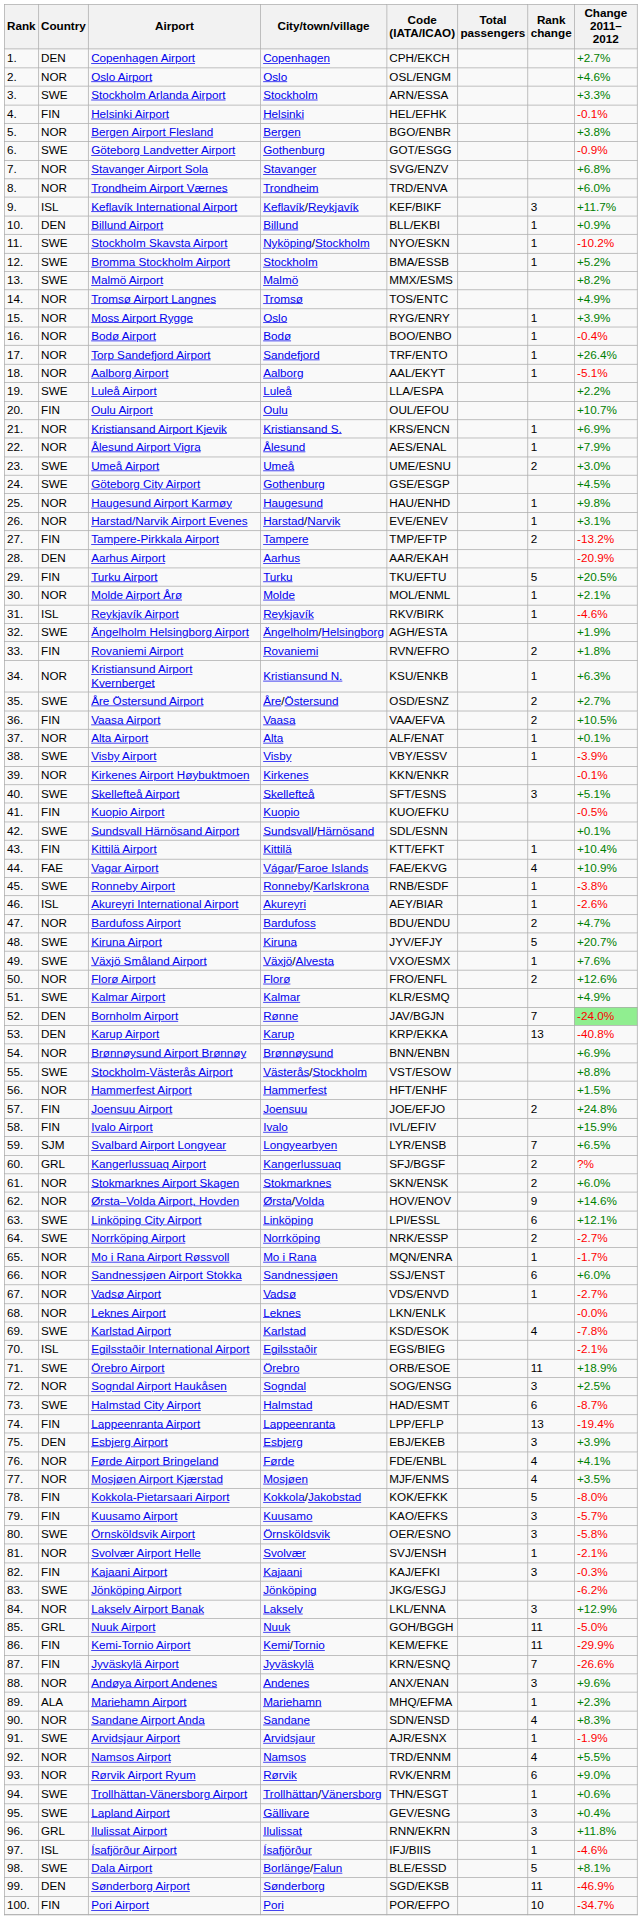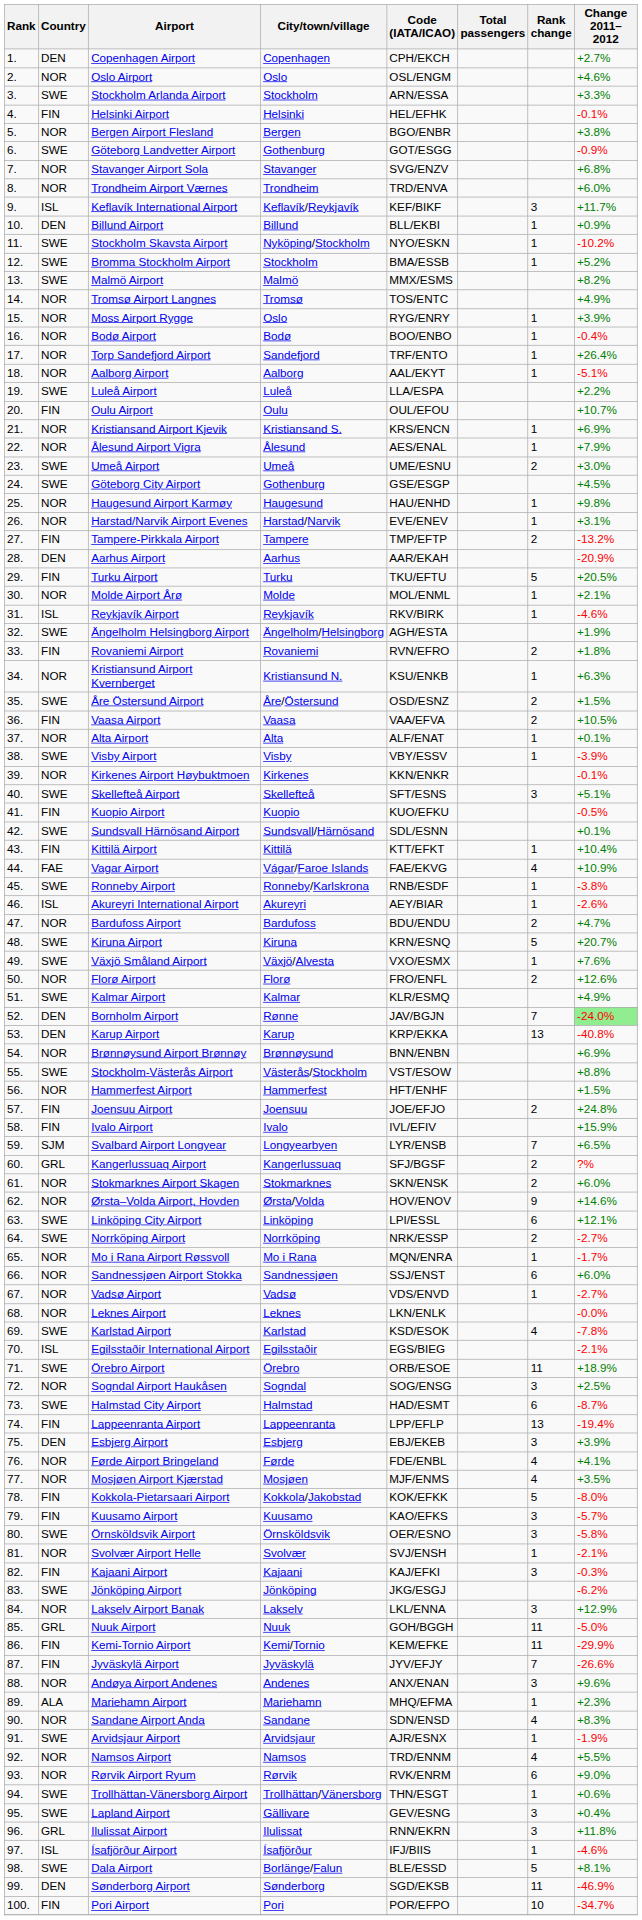Åre Östersund Airport | Change 2011–2012: +2.7% -> +1.5%
Kiruna Airport | Code (IATA/ICAO): JYV/EFJY -> KRN/ESNQ
Jyväskylä Airport | Code (IATA/ICAO): KRN/ESNQ -> JYV/EFJY
